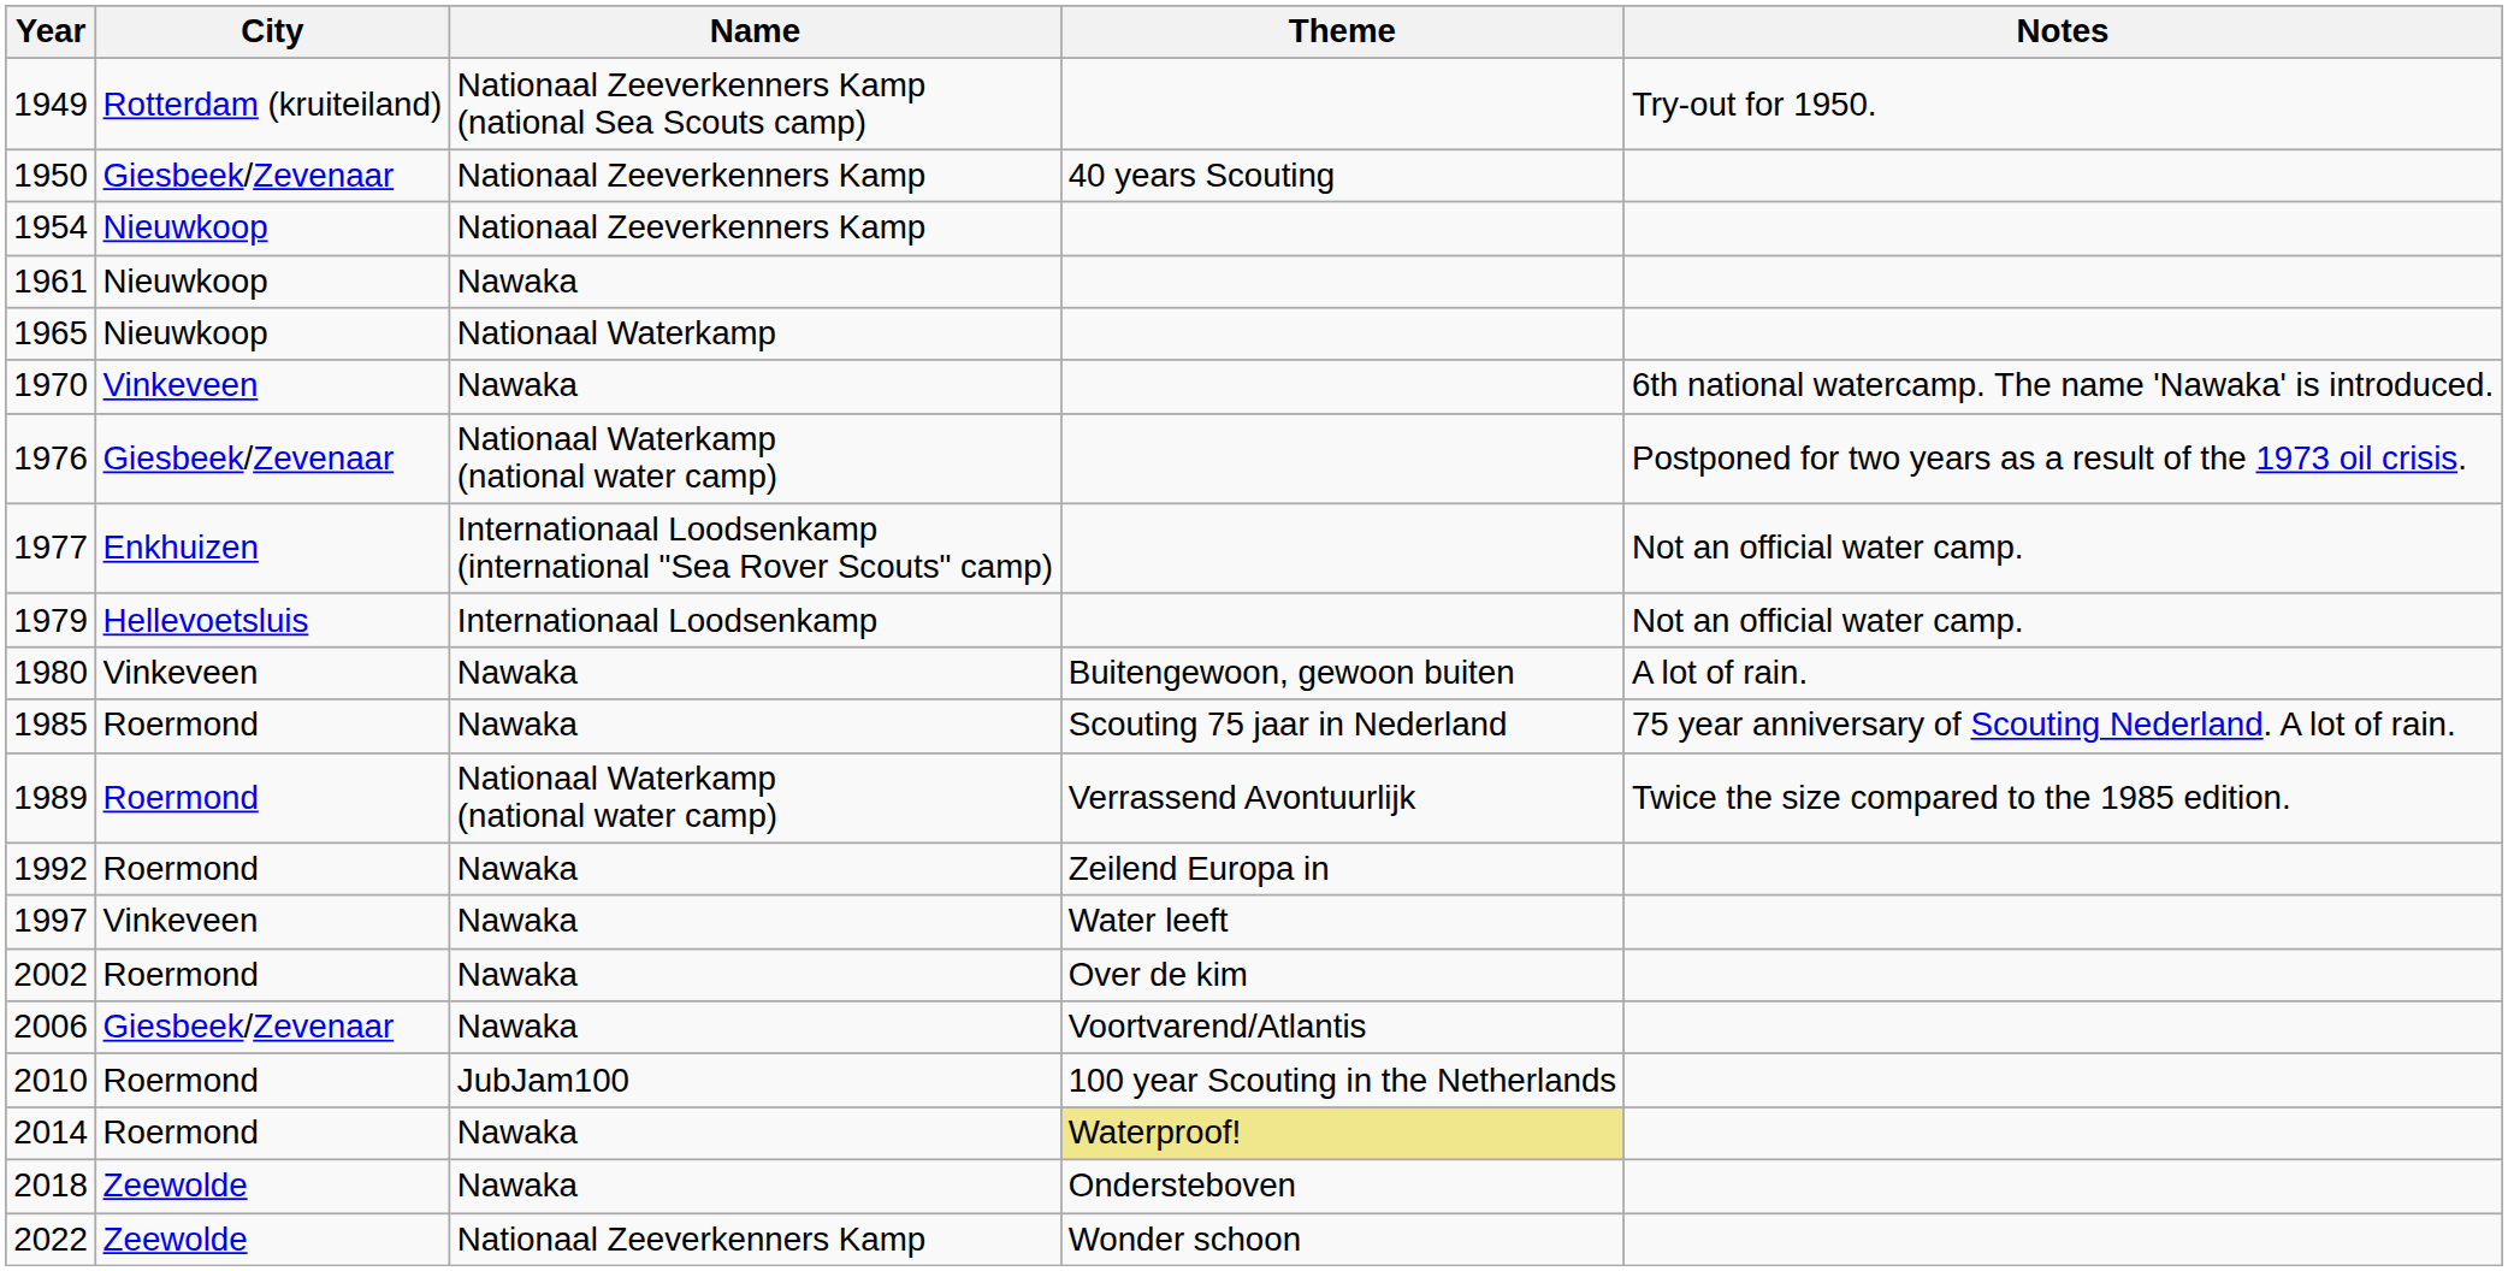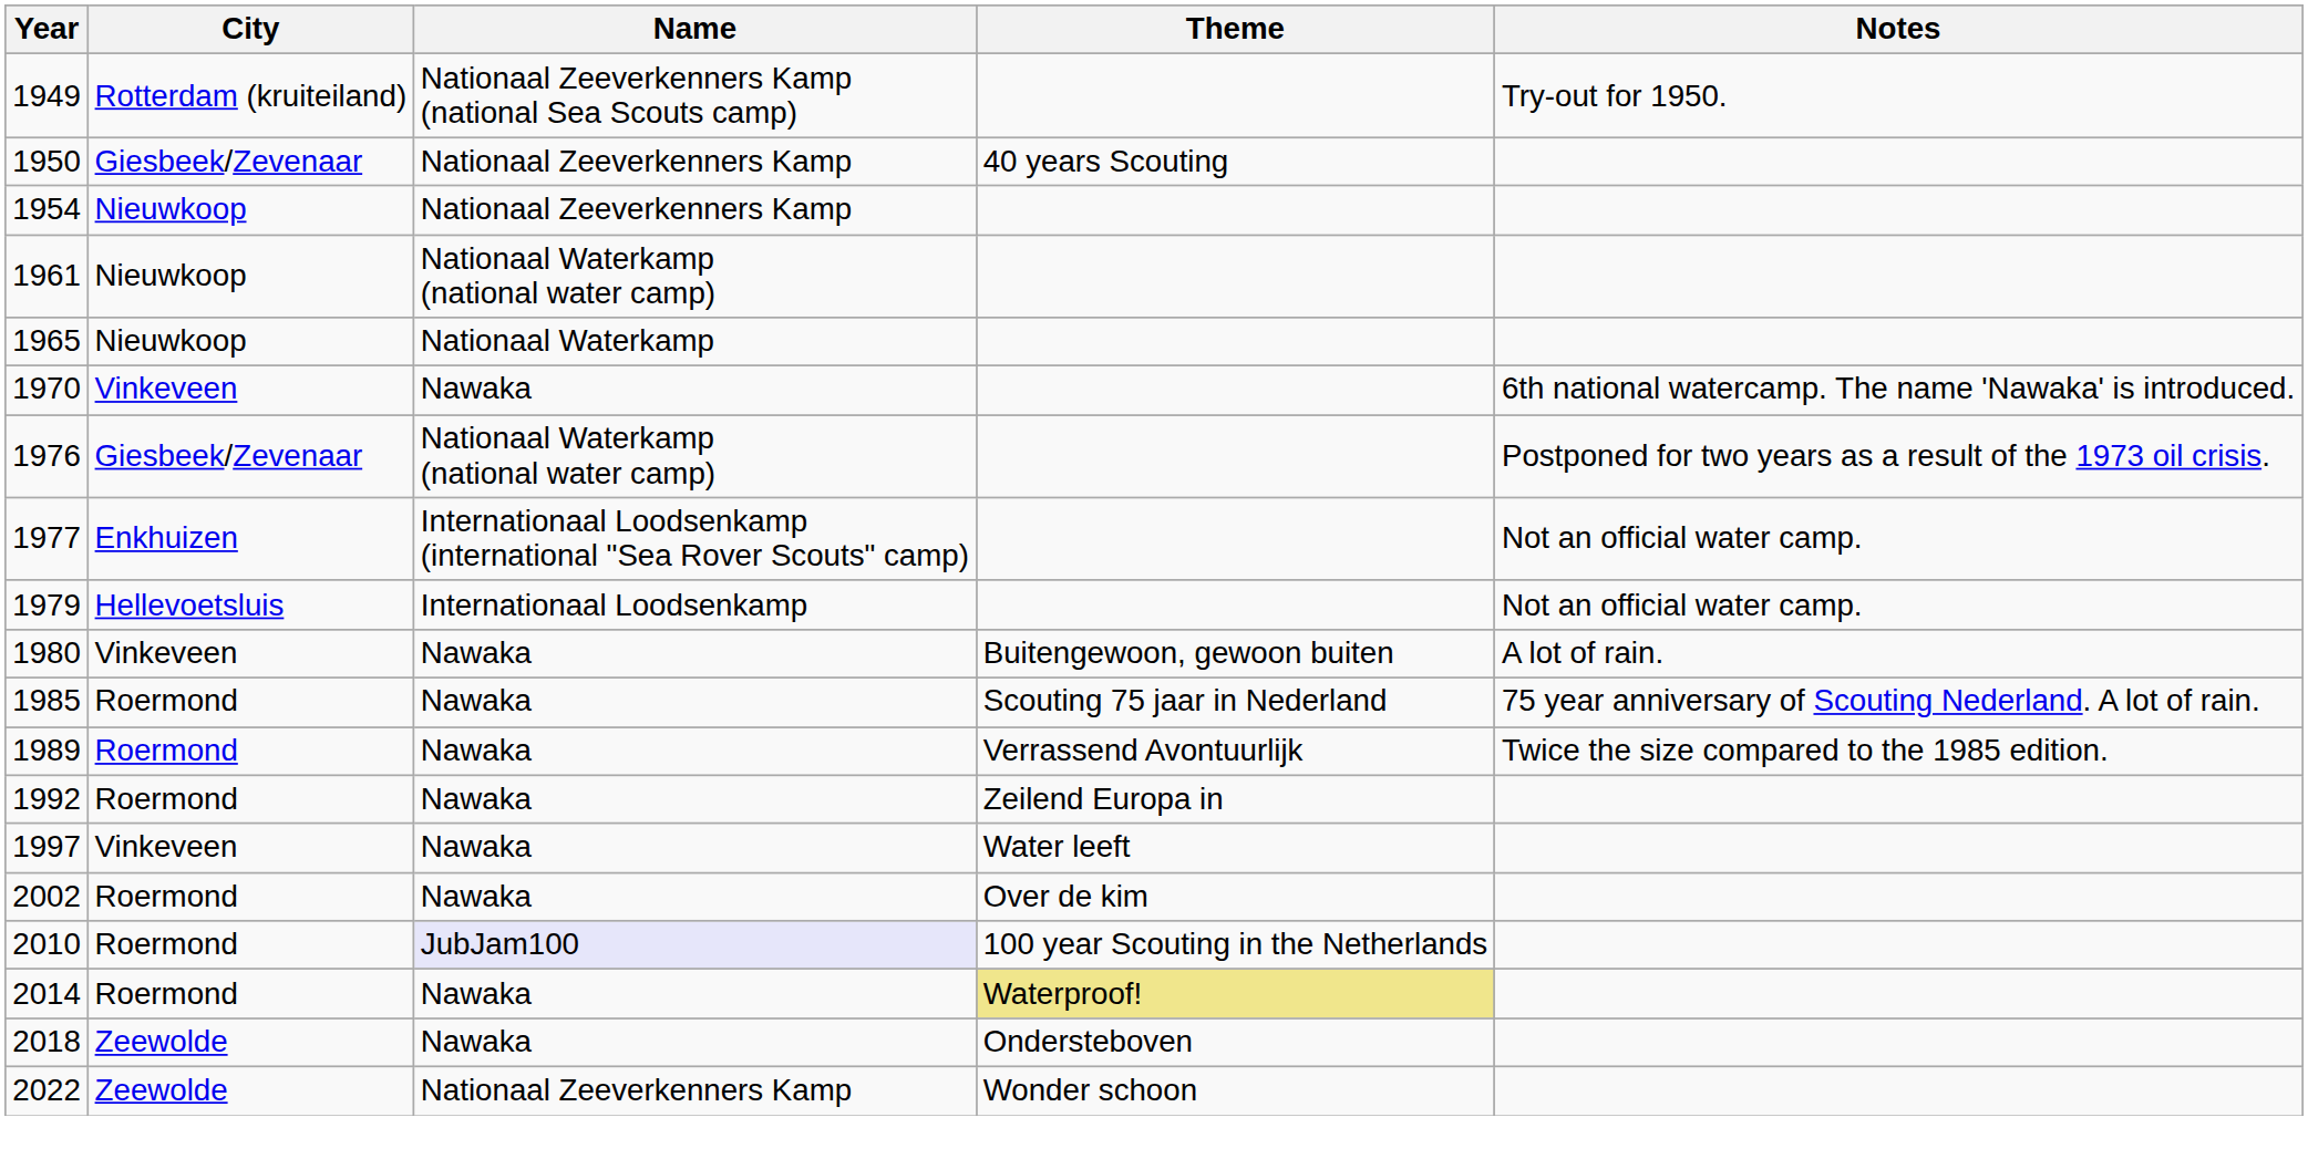1961 | Name: Nawaka -> Nationaal Waterkamp (national water camp)
1989 | Name: Nationaal Waterkamp (national water camp) -> Nawaka
- row: 2006 | Giesbeek/Zevenaar | Nawaka | Voortvarend/Atlantis
2010 | Name: no background -> lavender background
